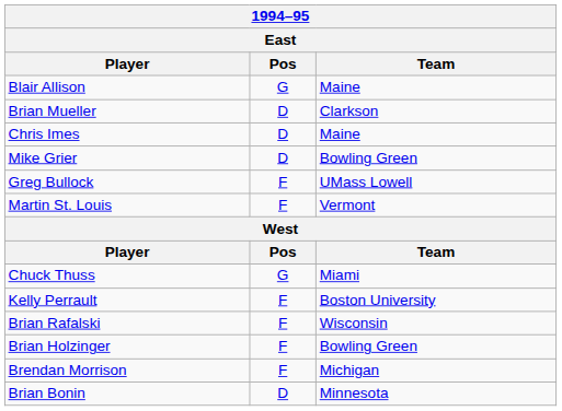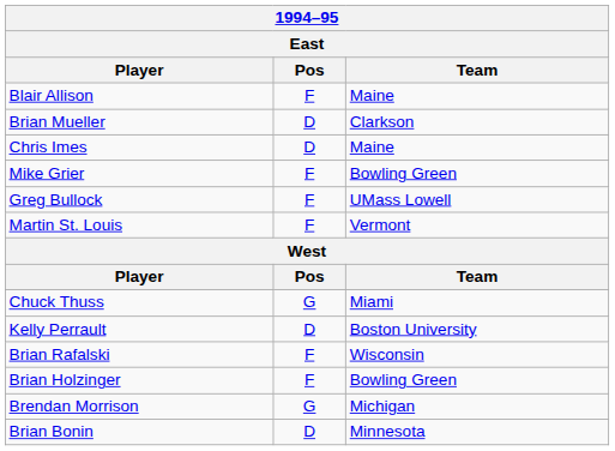Blair Allison | Pos: G -> F
Mike Grier | Pos: D -> F
Kelly Perrault | Pos: F -> D
Brendan Morrison | Pos: F -> G
